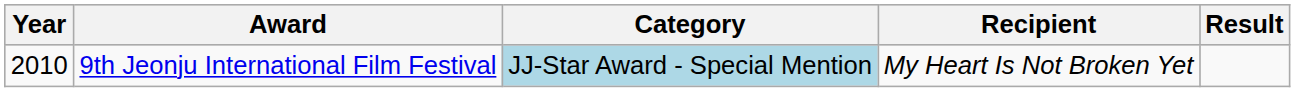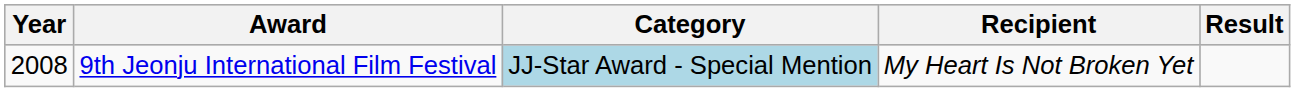9th Jeonju International Film Festival | Year: 2010 -> 2008
